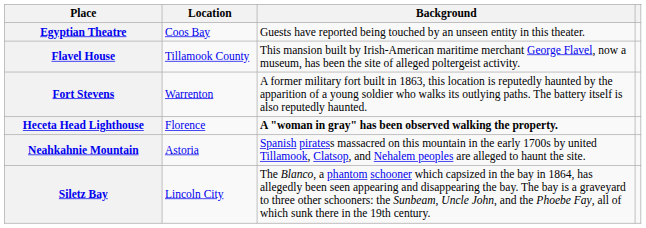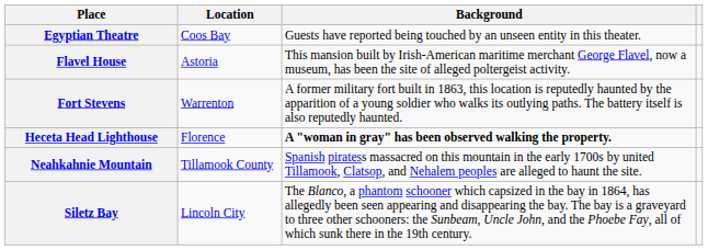Flavel House | Location: Tillamook County -> Astoria
Neahkahnie Mountain | Location: Astoria -> Tillamook County
